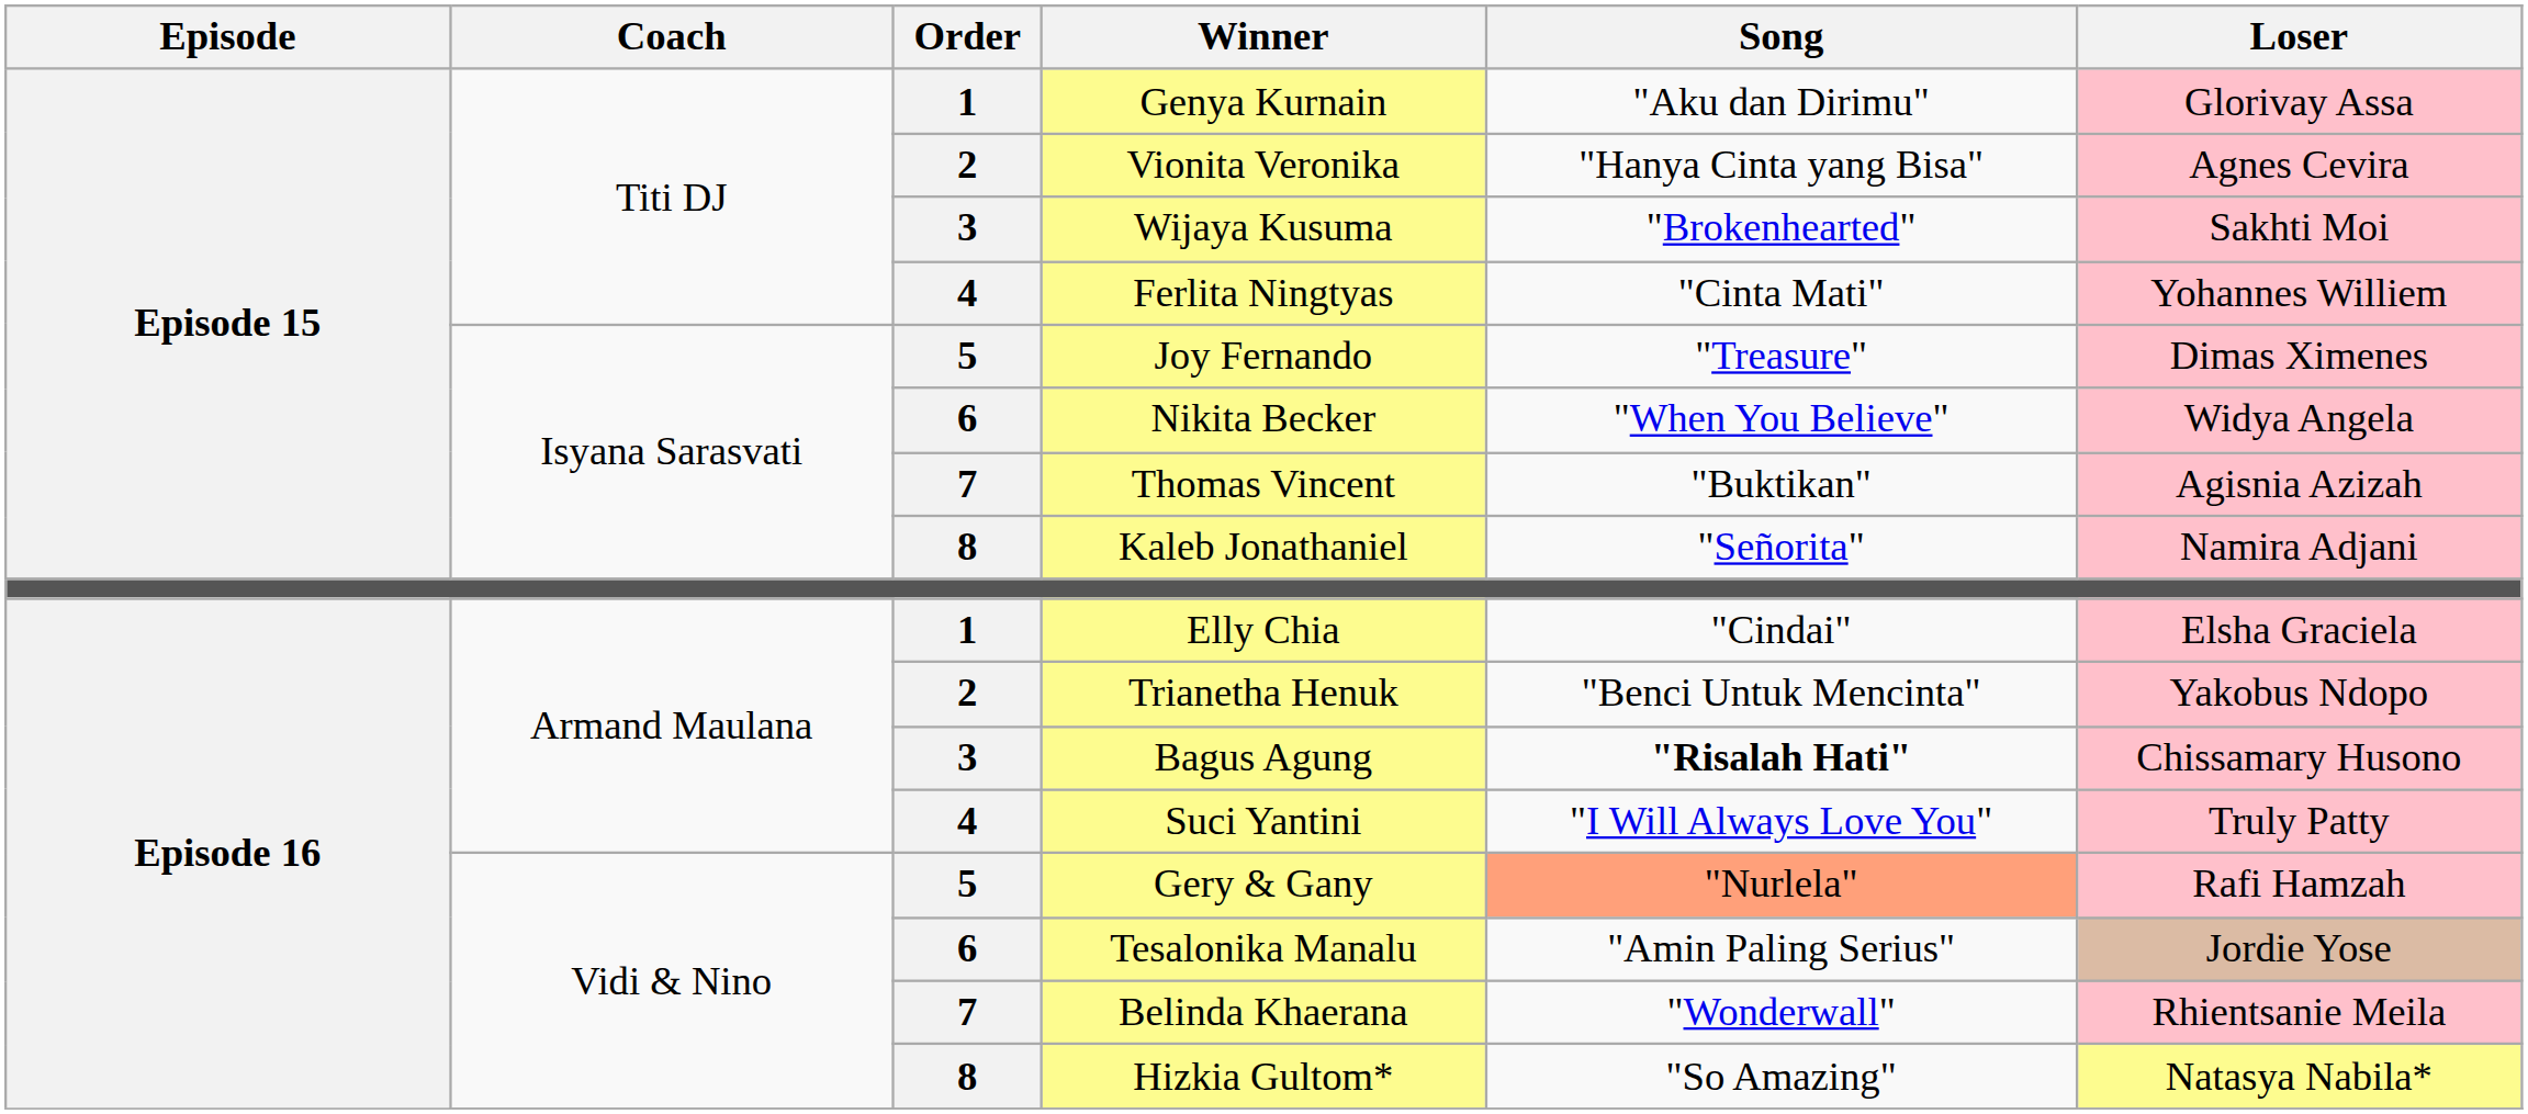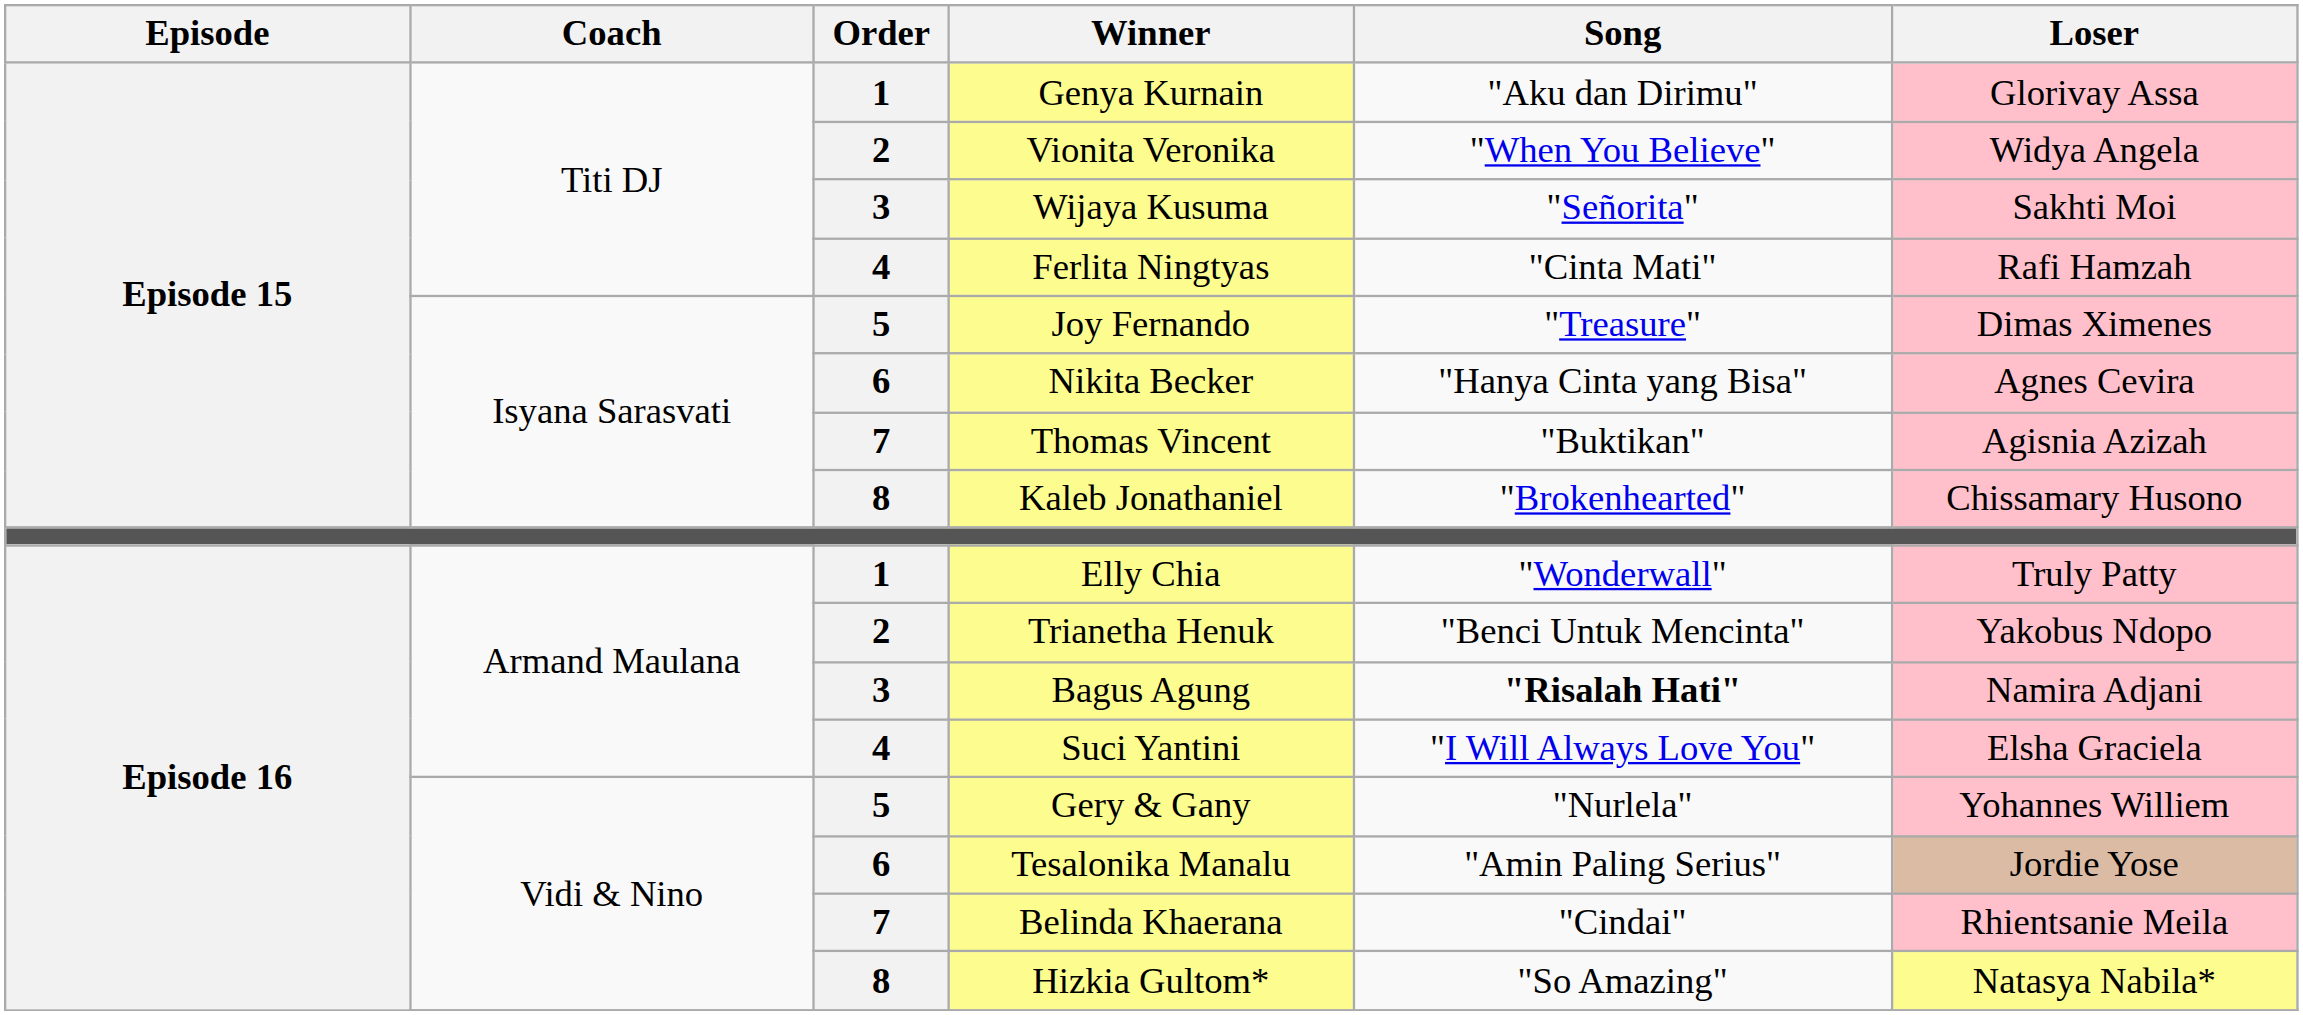Vionita Veronika | Song: "Hanya Cinta yang Bisa" -> "When You Believe"
Vionita Veronika | Loser: Agnes Cevira -> Widya Angela
Wijaya Kusuma | Song: "Brokenhearted" -> "Señorita"
Ferlita Ningtyas | Loser: Yohannes Williem -> Rafi Hamzah
Nikita Becker | Song: "When You Believe" -> "Hanya Cinta yang Bisa"
Nikita Becker | Loser: Widya Angela -> Agnes Cevira
Kaleb Jonathaniel | Song: "Señorita" -> "Brokenhearted"
Kaleb Jonathaniel | Loser: Namira Adjani -> Chissamary Husono
Elly Chia | Song: "Cindai" -> "Wonderwall"
Elly Chia | Loser: Elsha Graciela -> Truly Patty
Bagus Agung | Loser: Chissamary Husono -> Namira Adjani
Suci Yantini | Loser: Truly Patty -> Elsha Graciela
Gery & Gany | Song: lightsalmon background -> no background
Gery & Gany | Loser: Rafi Hamzah -> Yohannes Williem
Belinda Khaerana | Song: "Wonderwall" -> "Cindai"
